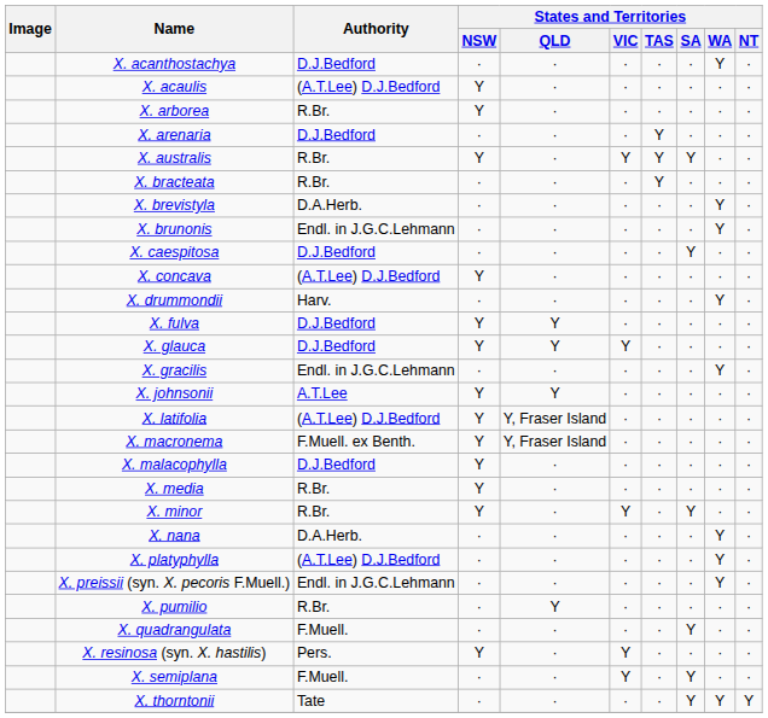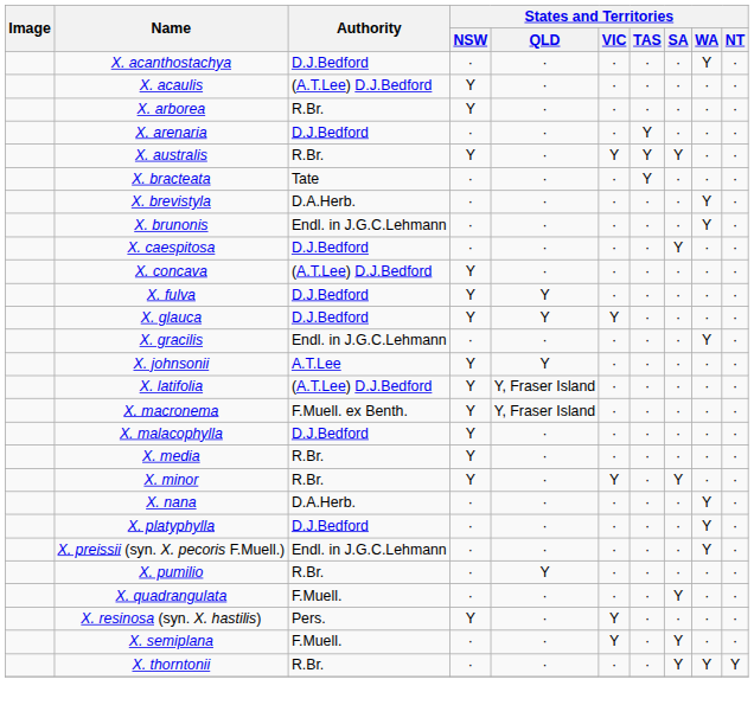X. bracteata | Authority: R.Br. -> Tate
- row: X. drummondii | Harv. | · | · | · | · | · | Y | ·
X. platyphylla | Authority: (A.T.Lee) D.J.Bedford -> D.J.Bedford
X. thorntonii | Authority: Tate -> R.Br.
